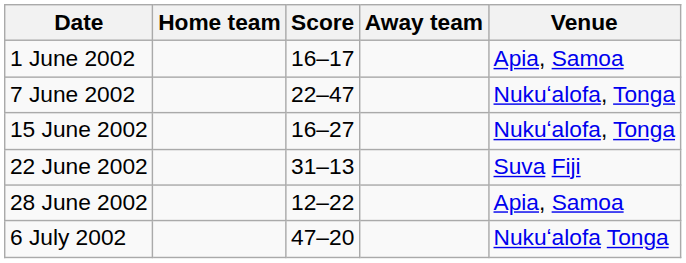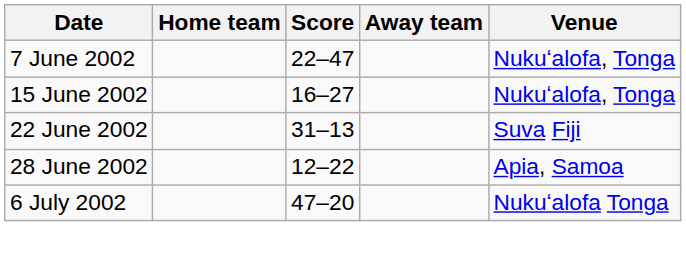- row: 1 June 2002 | 16–17 | Apia, Samoa
